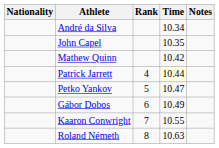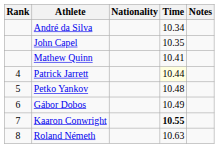columns swapped: Rank <-> Nationality
Mathew Quinn | Time: 10.42 -> 10.41
Petko Yankov | Time: 10.47 -> 10.48
Kaaron Conwright | Time: normal -> bold
